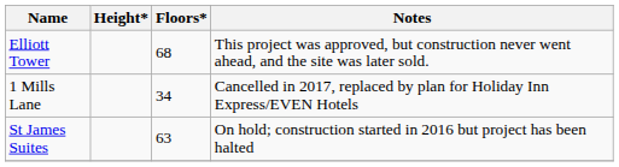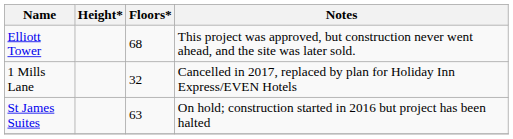1 Mills Lane | Floors*: 34 -> 32
